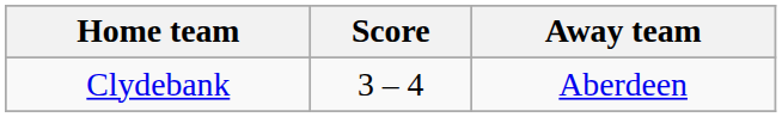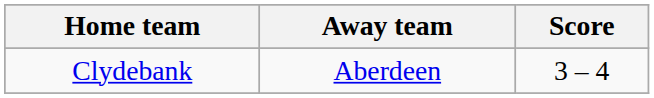columns swapped: Score <-> Away team
